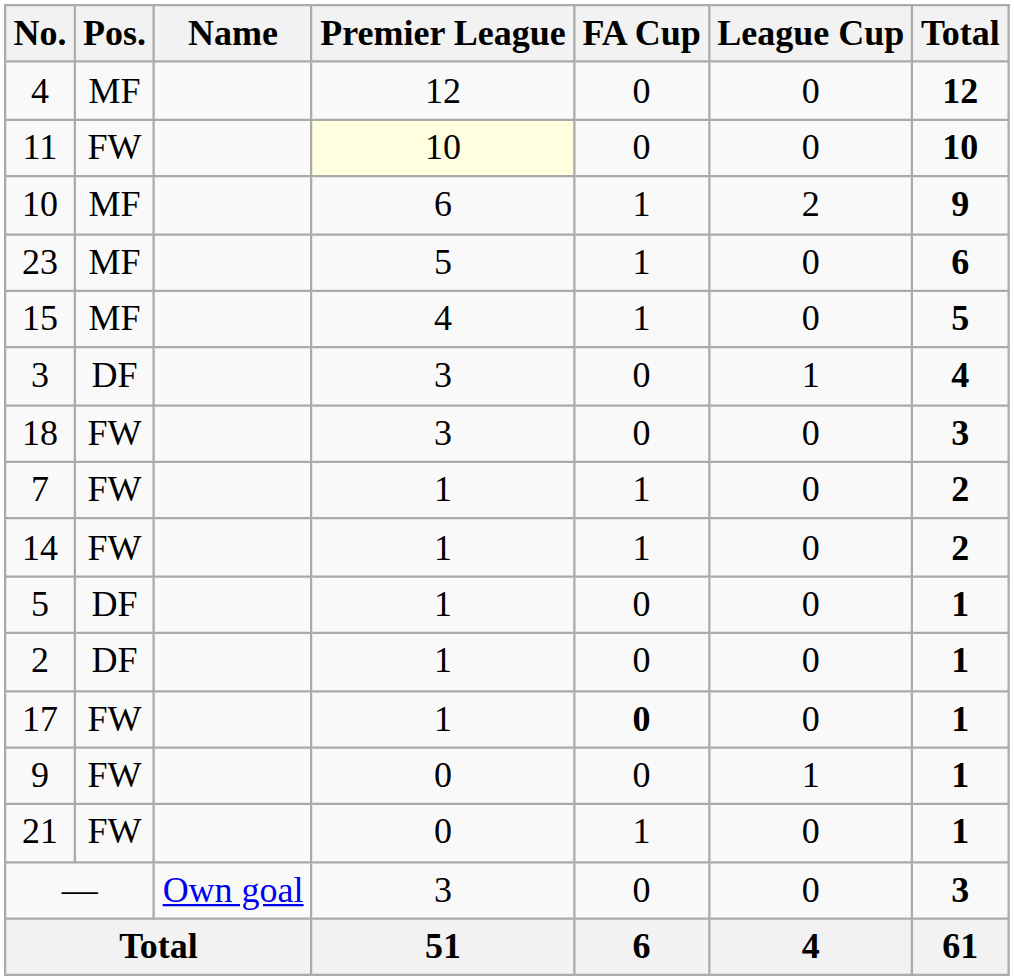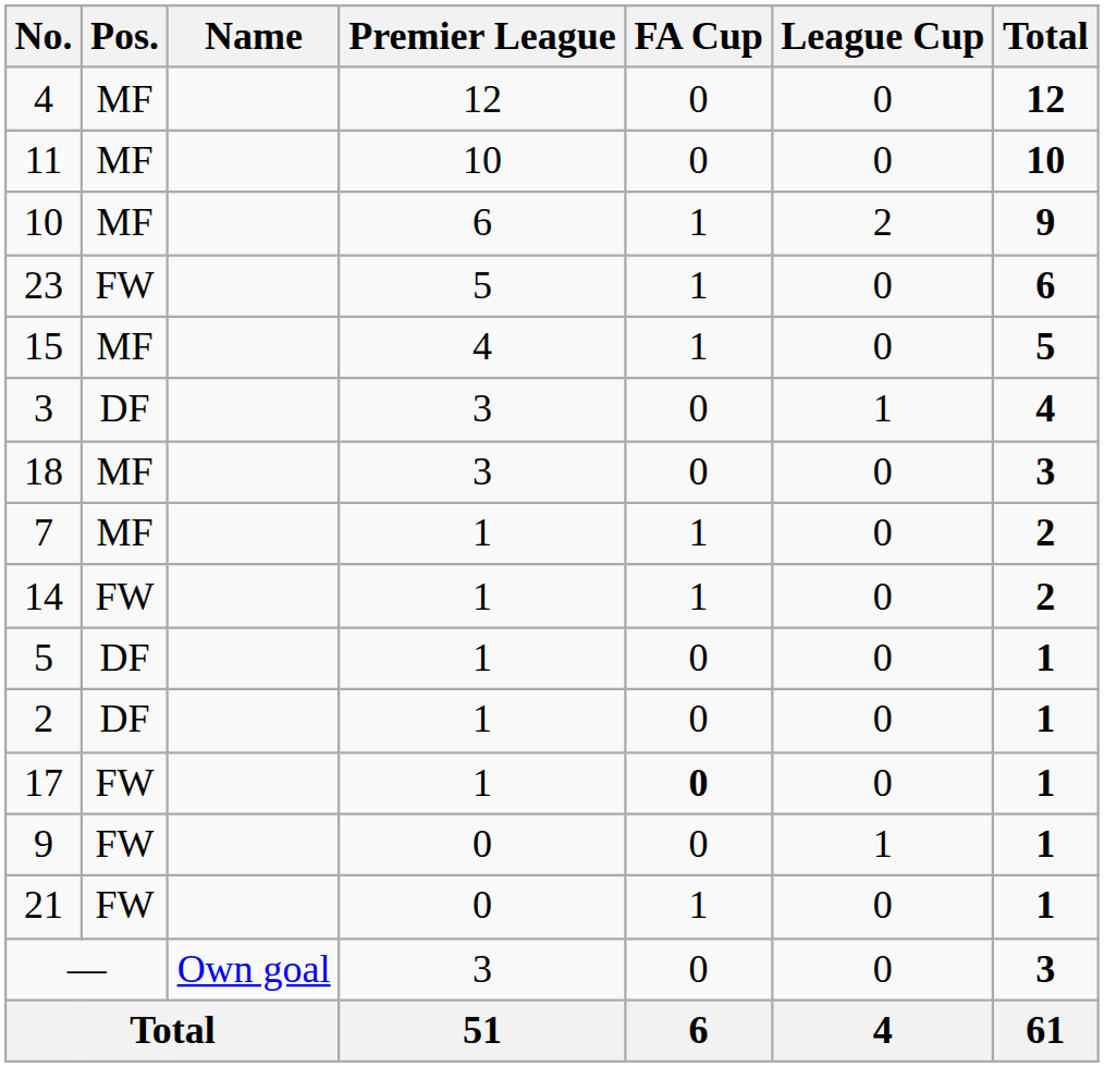11 | Pos.: FW -> MF
11 | Premier League: lightyellow background -> no background
23 | Pos.: MF -> FW
18 | Pos.: FW -> MF
7 | Pos.: FW -> MF
